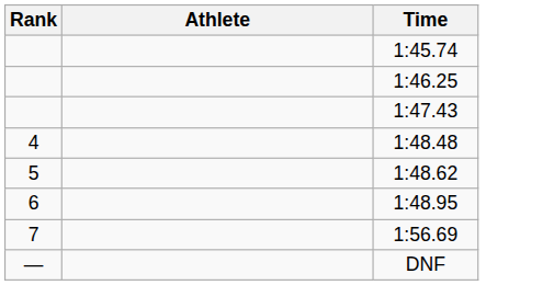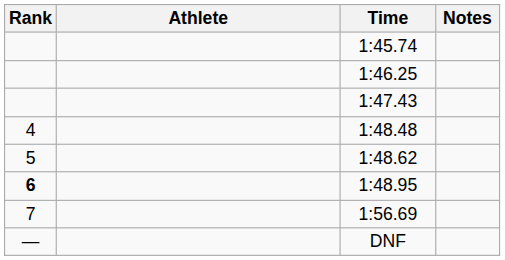+ column: Notes
1:48.95 | Rank: normal -> bold
